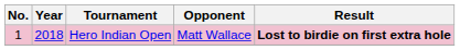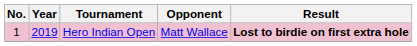Hero Indian Open | Year: 2018 -> 2019
